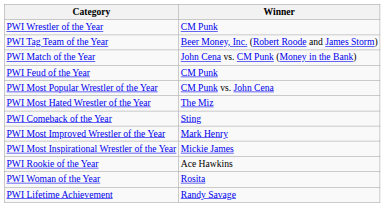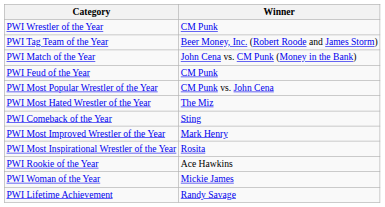PWI Most Inspirational Wrestler of the Year | Winner: Mickie James -> Rosita
PWI Woman of the Year | Winner: Rosita -> Mickie James
